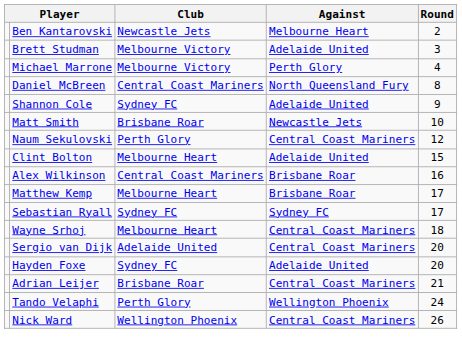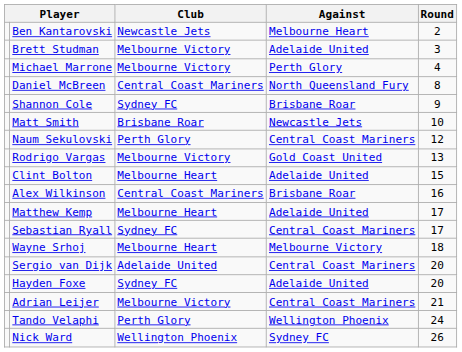Shannon Cole | Against: Adelaide United -> Brisbane Roar
+ row: Rodrigo Vargas | Melbourne Victory | Gold Coast United | 13
Matthew Kemp | Against: Brisbane Roar -> Adelaide United
Sebastian Ryall | Against: Sydney FC -> Central Coast Mariners
Wayne Srhoj | Against: Central Coast Mariners -> Melbourne Victory
Adrian Leijer | Club: Brisbane Roar -> Melbourne Victory
Nick Ward | Against: Central Coast Mariners -> Sydney FC
